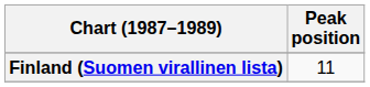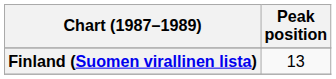Finland (Suomen virallinen lista) | Peak position: 11 -> 13
